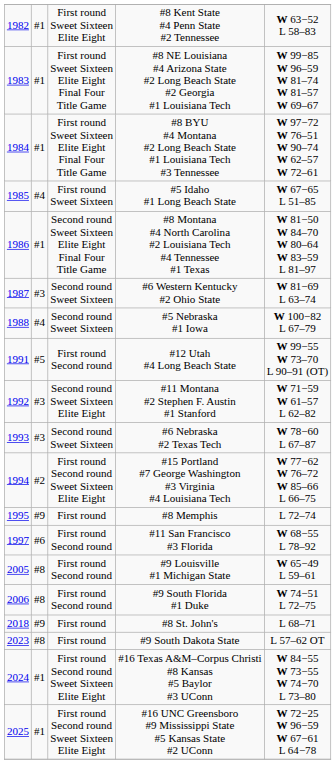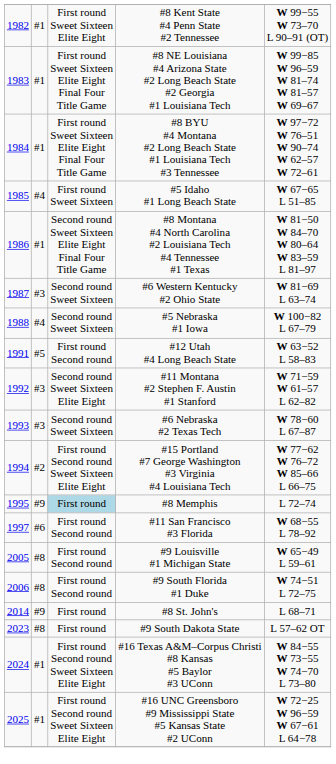#8 Kent State #4 Penn State #2 Tennessee | column 5: W 63−52 L 58–83 -> W 99−55 W 73–70 L 90–91 (OT)
#12 Utah #4 Long Beach State | column 5: W 99−55 W 73–70 L 90–91 (OT) -> W 63−52 L 58–83
#8 Memphis | column 3: no background -> lightblue background
#8 St. John's | column 1: 2018 -> 2014
